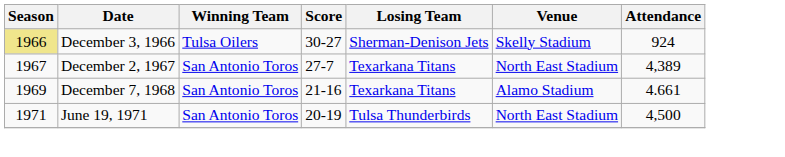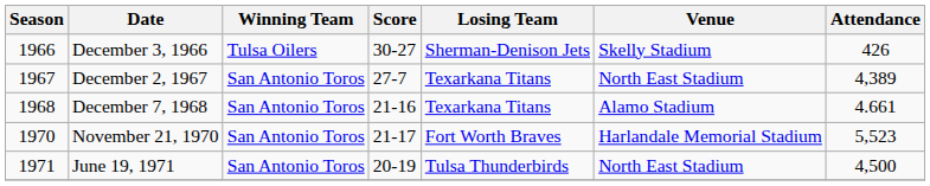December 3, 1966 | Season: khaki background -> no background
December 3, 1966 | Attendance: 924 -> 426
December 7, 1968 | Season: 1969 -> 1968
+ row: 1970 | November 21, 1970 | San Antonio Toros | 21-17 | Fort Worth Braves | Harlandale Memorial Stadium | 5,523
